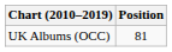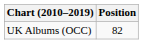UK Albums (OCC) | Position: 81 -> 82
